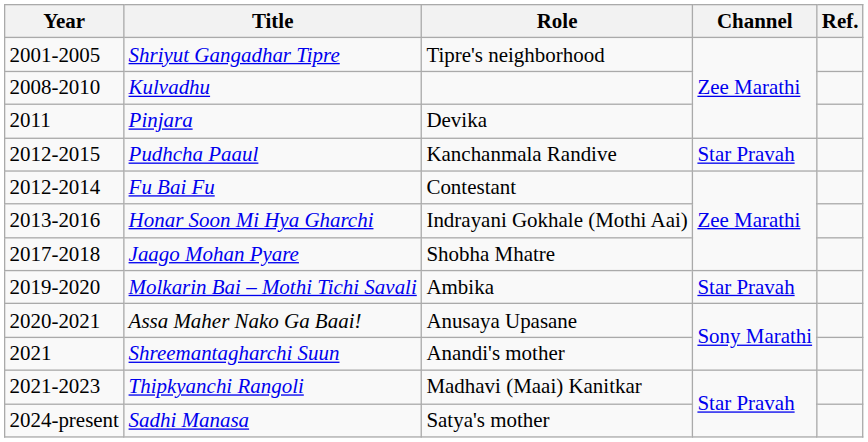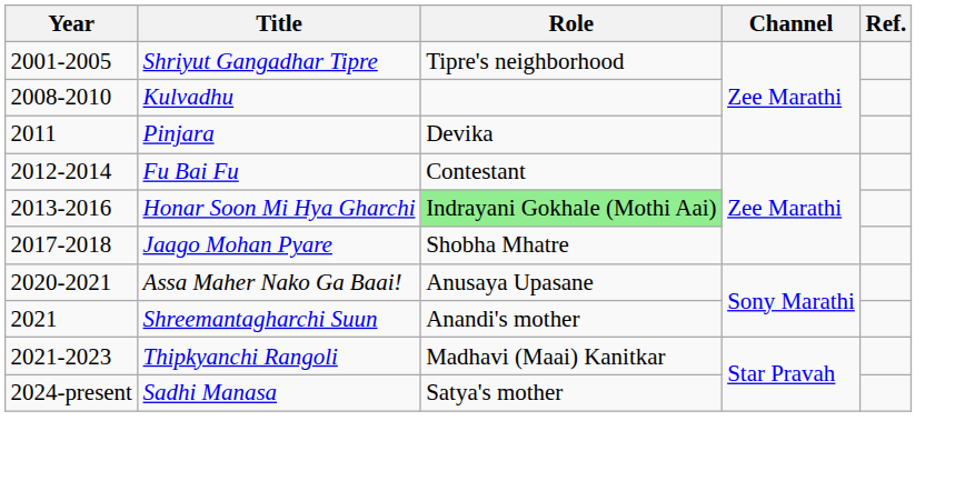- row: 2012-2015 | Pudhcha Paaul | Kanchanmala Randive | Star Pravah
Honar Soon Mi Hya Gharchi | Role: no background -> lightgreen background
- row: 2019-2020 | Molkarin Bai – Mothi Tichi Savali | Ambika | Star Pravah
